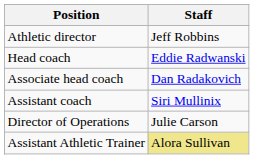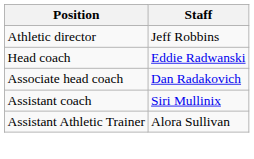- row: Director of Operations | Julie Carson
Assistant Athletic Trainer | Staff: khaki background -> no background
